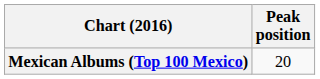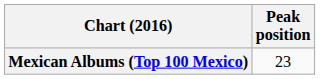Mexican Albums (Top 100 Mexico) | Peak position: 20 -> 23
